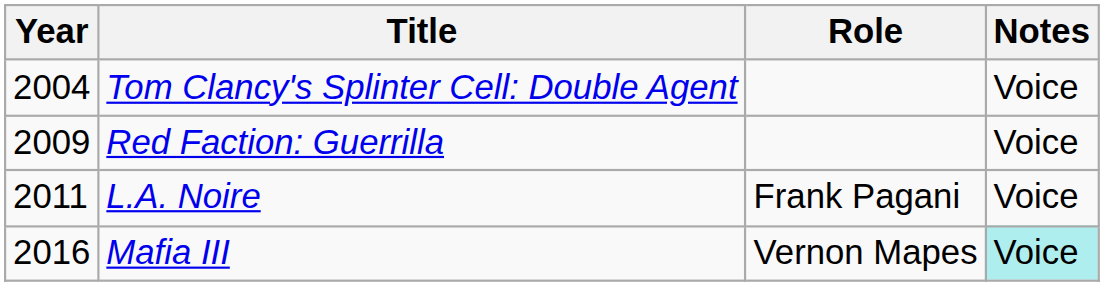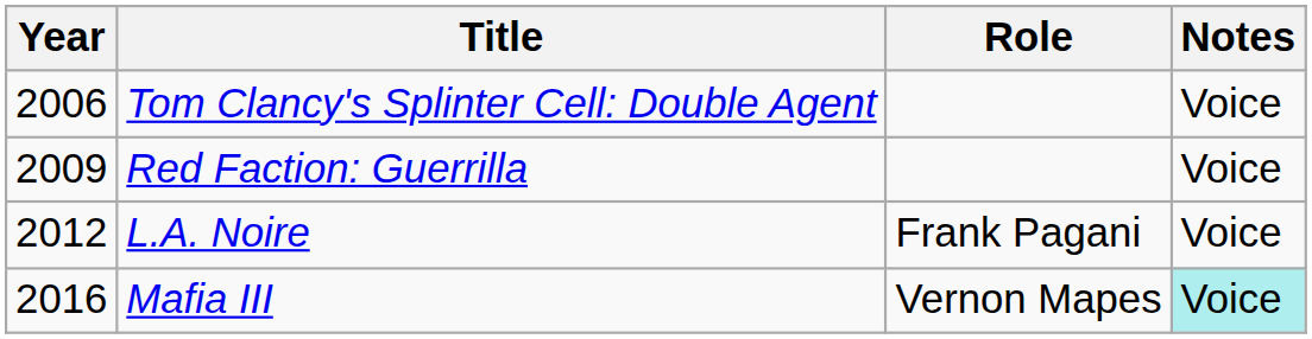Tom Clancy's Splinter Cell: Double Agent | Year: 2004 -> 2006
L.A. Noire | Year: 2011 -> 2012
